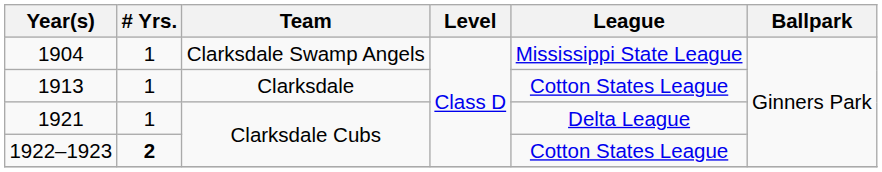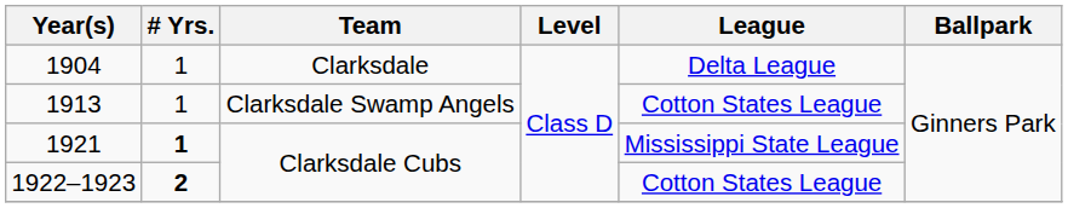1904 | Team: Clarksdale Swamp Angels -> Clarksdale
1904 | League: Mississippi State League -> Delta League
1913 | Team: Clarksdale -> Clarksdale Swamp Angels
1921 | # Yrs.: normal -> bold
1921 | League: Delta League -> Mississippi State League
